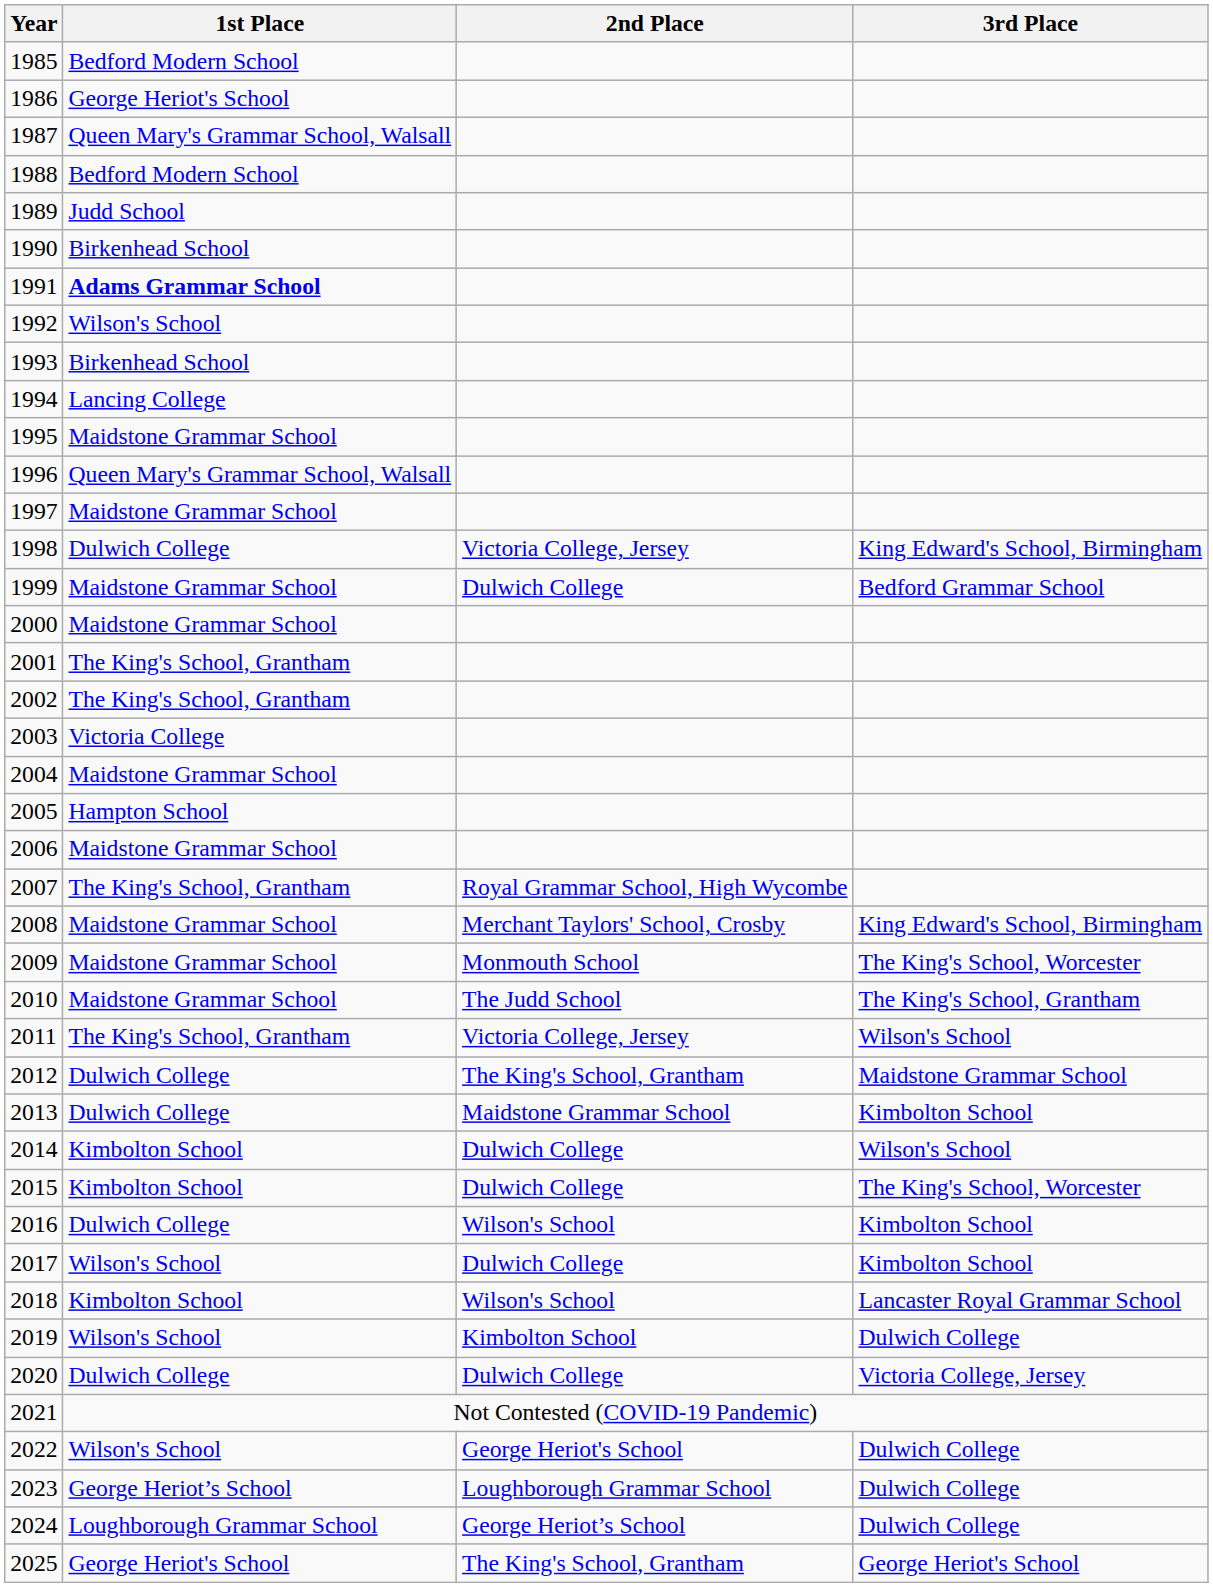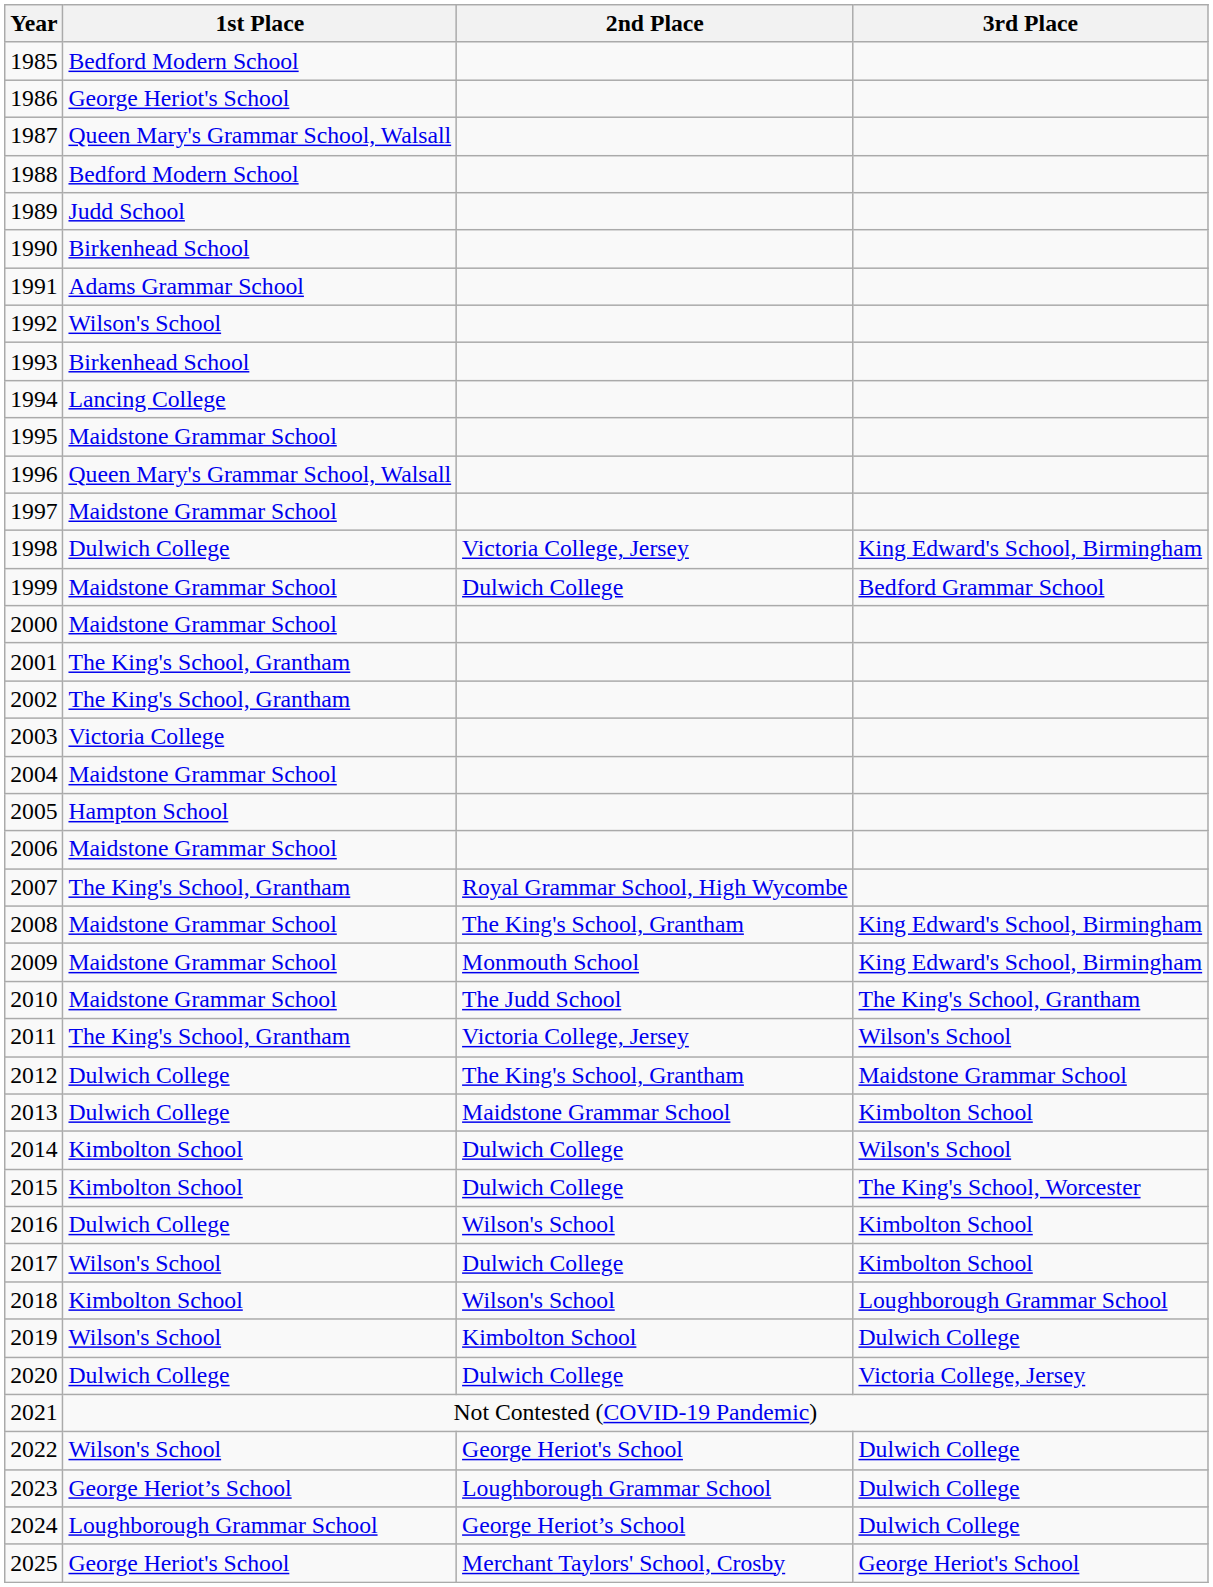1991 | 1st Place: bold -> normal
2008 | 2nd Place: Merchant Taylors' School, Crosby -> The King's School, Grantham
2009 | 3rd Place: The King's School, Worcester -> King Edward's School, Birmingham
2018 | 3rd Place: Lancaster Royal Grammar School -> Loughborough Grammar School
2025 | 2nd Place: The King's School, Grantham -> Merchant Taylors' School, Crosby
